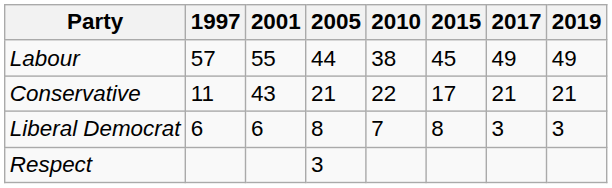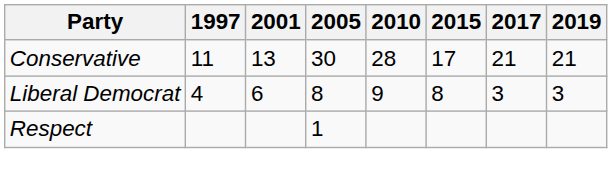- row: Labour | 57 | 55 | 44 | 38 | 45 | 49 | 49
Conservative | 2001: 43 -> 13
Conservative | 2005: 21 -> 30
Conservative | 2010: 22 -> 28
Liberal Democrat | 1997: 6 -> 4
Liberal Democrat | 2010: 7 -> 9
Respect | 2005: 3 -> 1
